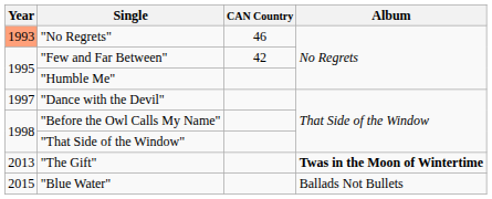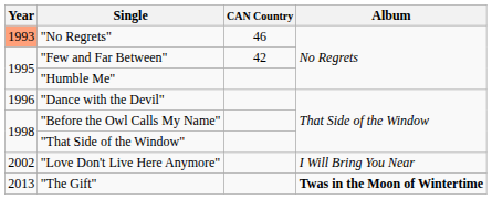"Dance with the Devil" | Year: 1997 -> 1996
+ row: 2002 | "Love Don't Live Here Anymore" | I Will Bring You Near
- row: 2015 | "Blue Water" | Ballads Not Bullets
